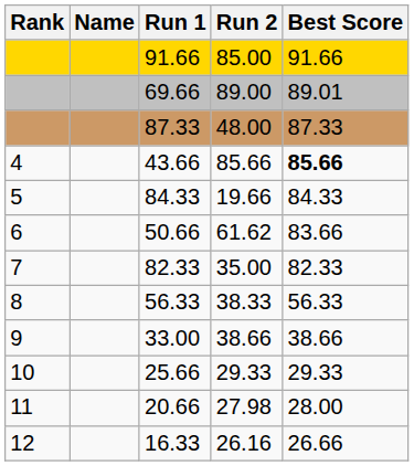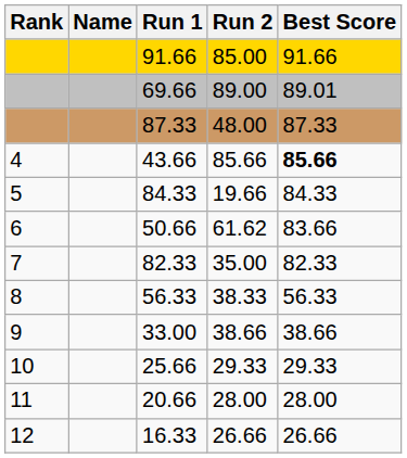20.66 | Run 2: 27.98 -> 28.00
16.33 | Run 2: 26.16 -> 26.66
